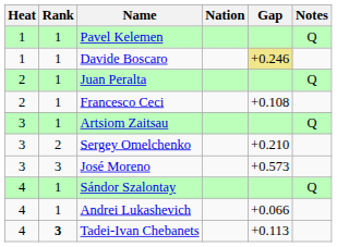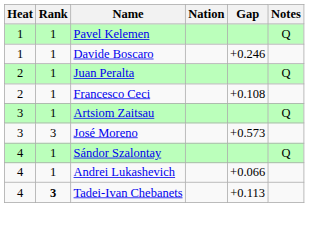Davide Boscaro | Gap: khaki background -> no background
- row: 3 | 2 | Sergey Omelchenko | +0.210
